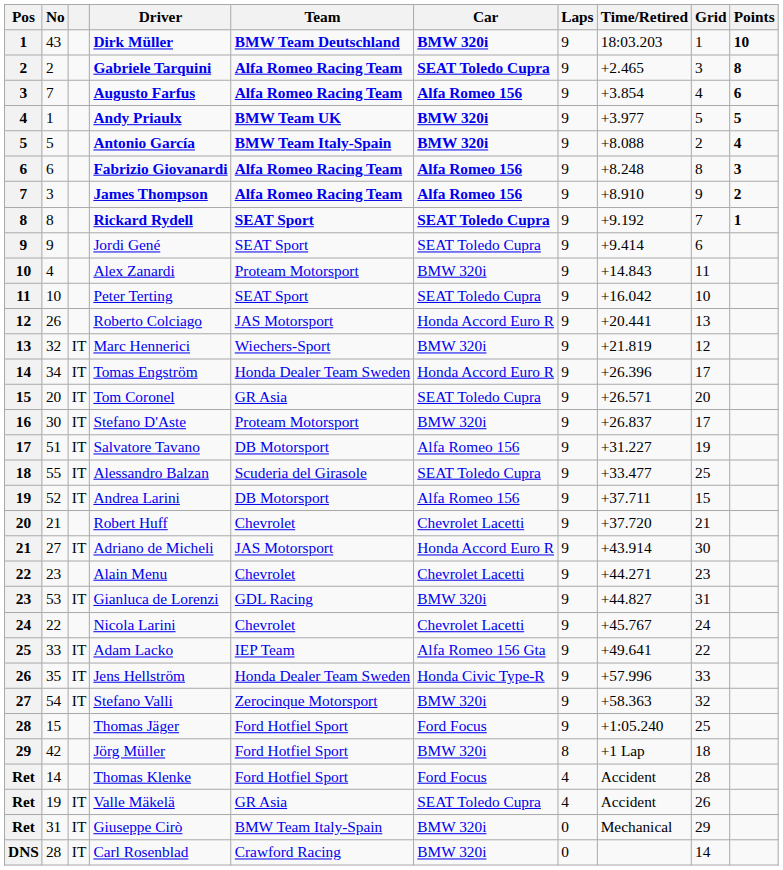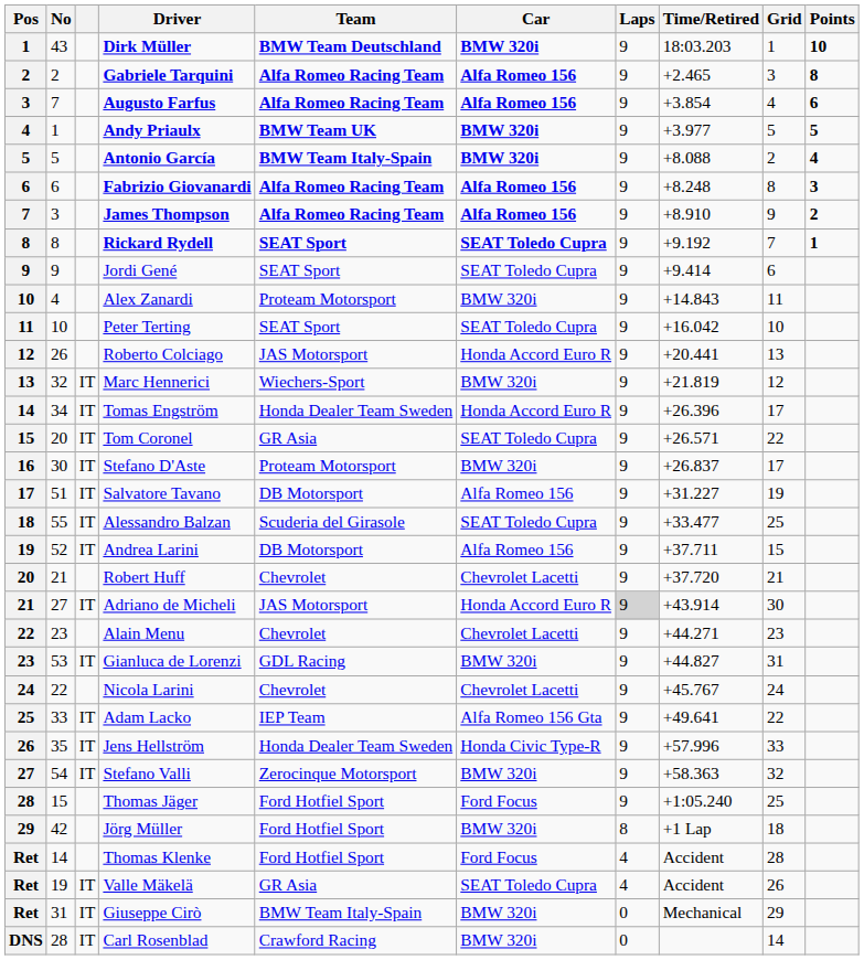Gabriele Tarquini | Car: SEAT Toledo Cupra -> Alfa Romeo 156
Tom Coronel | Grid: 20 -> 22
Adriano de Micheli | Laps: no background -> lightgrey background
